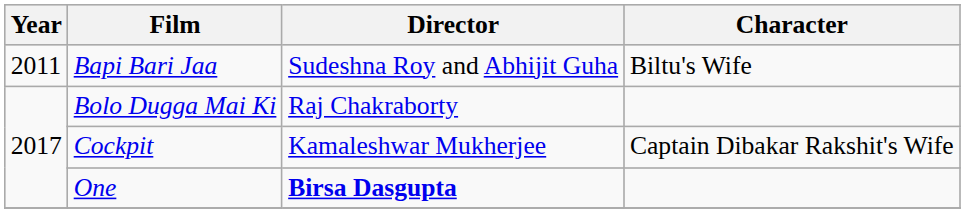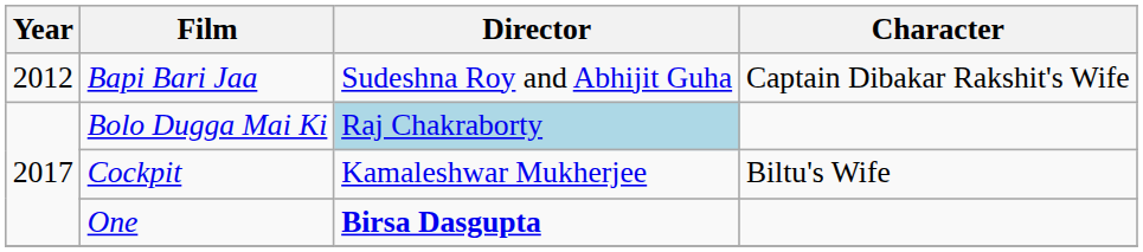Bapi Bari Jaa | Year: 2011 -> 2012
Bapi Bari Jaa | Character: Biltu's Wife -> Captain Dibakar Rakshit's Wife
Bolo Dugga Mai Ki | Director: no background -> lightblue background
Cockpit | Character: Captain Dibakar Rakshit's Wife -> Biltu's Wife
